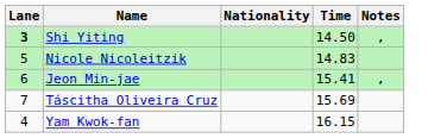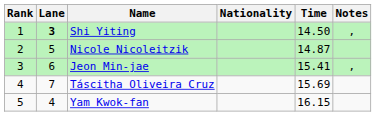+ column: Rank | 1 | 2 | 3 | 4 | 5
Nicole Nicoleitzik | Time: 14.83 -> 14.87
